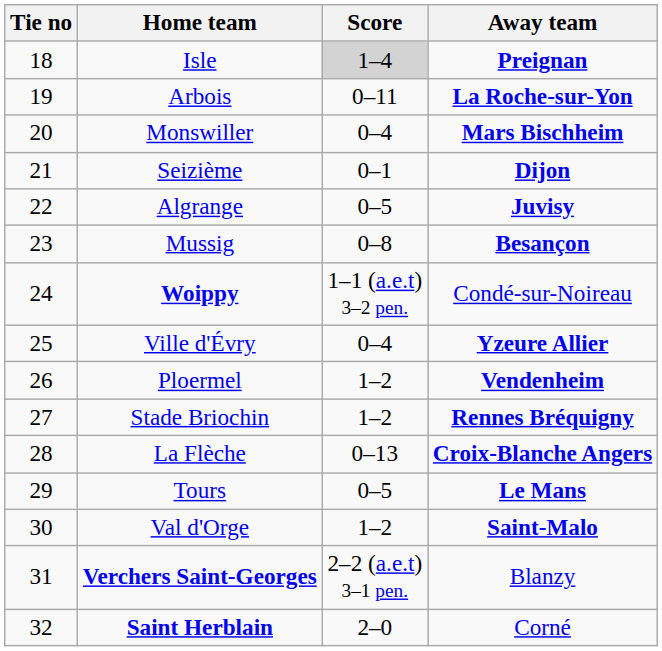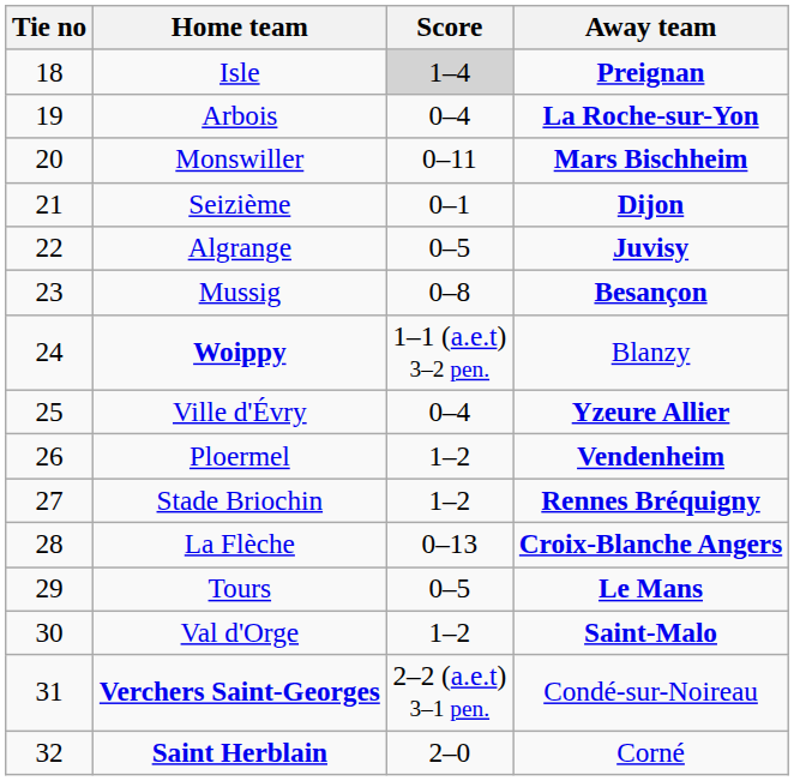Arbois | Score: 0–11 -> 0–4
Monswiller | Score: 0–4 -> 0–11
Woippy | Away team: Condé-sur-Noireau -> Blanzy
Verchers Saint-Georges | Away team: Blanzy -> Condé-sur-Noireau
